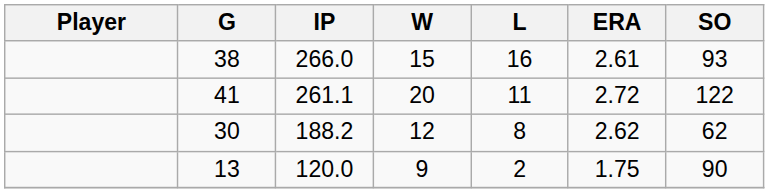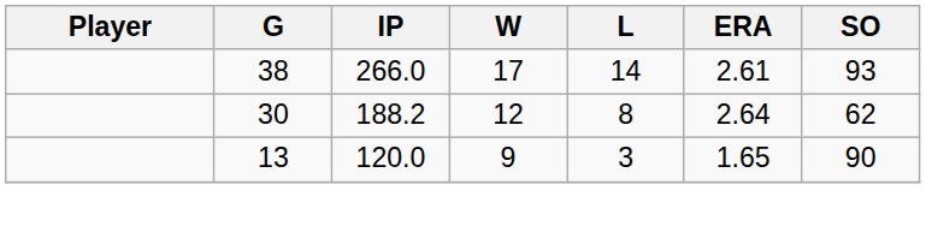38 | W: 15 -> 17
38 | L: 16 -> 14
- row: 41 | 261.1 | 20 | 11 | 2.72 | 122
30 | ERA: 2.62 -> 2.64
13 | L: 2 -> 3
13 | ERA: 1.75 -> 1.65
